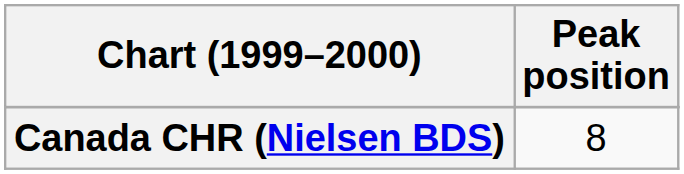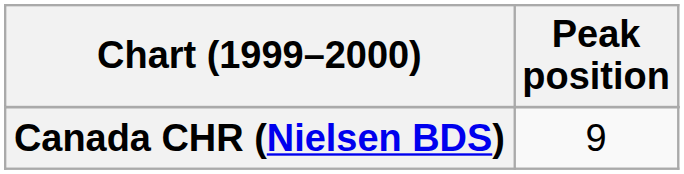Canada CHR (Nielsen BDS) | Peak position: 8 -> 9
